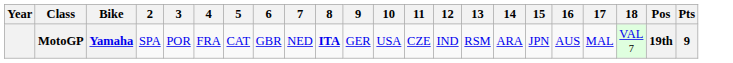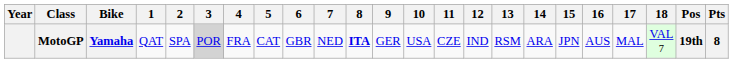+ column: 1 | QAT
MotoGP | 3: no background -> lightgrey background
MotoGP | Pts: 9 -> 8
